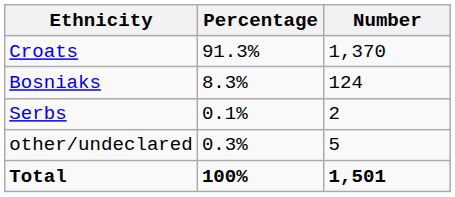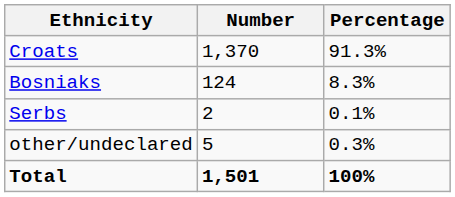columns swapped: Number <-> Percentage
